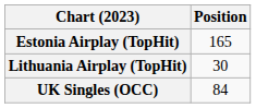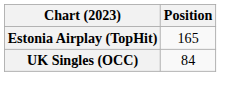- row: Lithuania Airplay (TopHit) | 30
